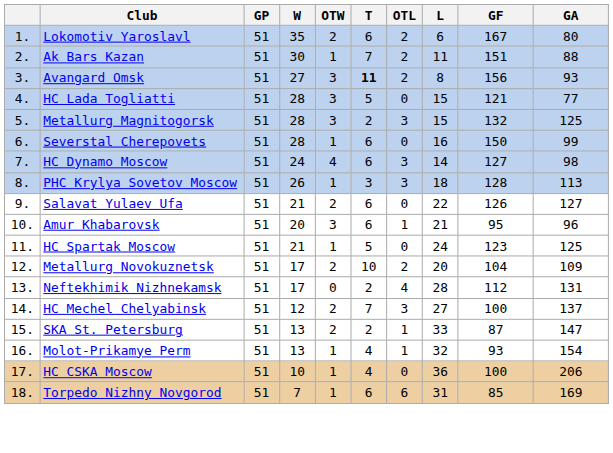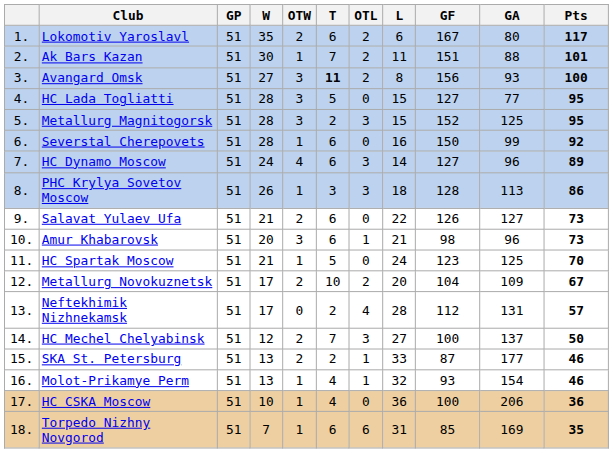+ column: Pts | 117 | 101 | 100 | 95 | 95 | 92 | 89 | 86 | 73 | 73 | 70 | 67 | 57 | 50 | 46 | 46 | 36 | 35
HC Lada Togliatti | GF: 121 -> 127
Metallurg Magnitogorsk | GF: 132 -> 152
HC Dynamo Moscow | GA: 98 -> 96
Amur Khabarovsk | GF: 95 -> 98
SKA St. Petersburg | GA: 147 -> 177
